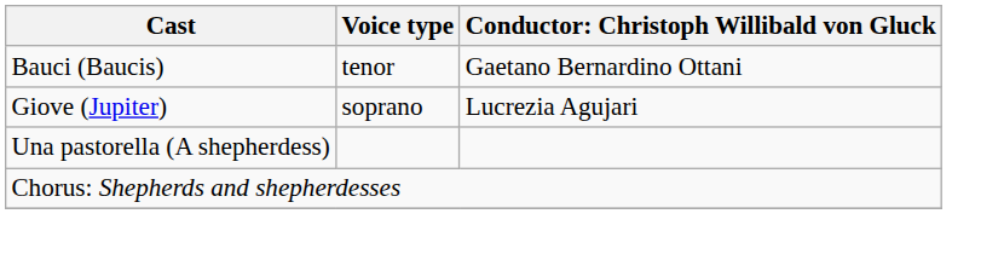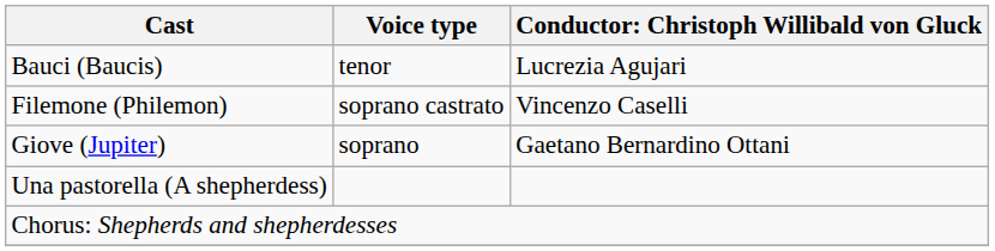Bauci (Baucis) | column 3: Gaetano Bernardino Ottani -> Lucrezia Agujari
+ row: Filemone (Philemon) | soprano castrato | Vincenzo Caselli
Giove (Jupiter) | column 3: Lucrezia Agujari -> Gaetano Bernardino Ottani
